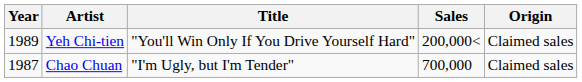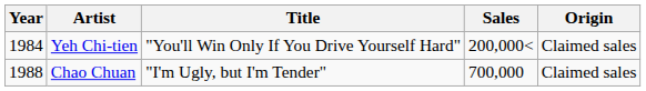Yeh Chi-tien | Year: 1989 -> 1984
Chao Chuan | Year: 1987 -> 1988
